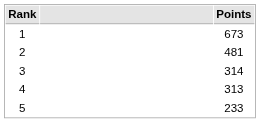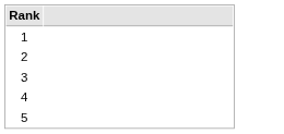- column: Points | 673 | 481 | 314 | 313 | 233
